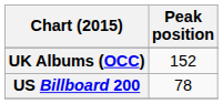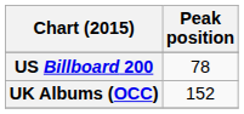rows swapped: UK Albums (OCC) <-> US Billboard 200
